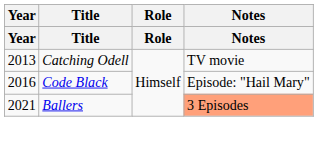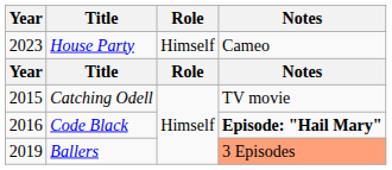+ row: 2023 | House Party | Himself | Cameo
Catching Odell | Year: 2013 -> 2015
Code Black | Notes: normal -> bold
Ballers | Year: 2021 -> 2019
